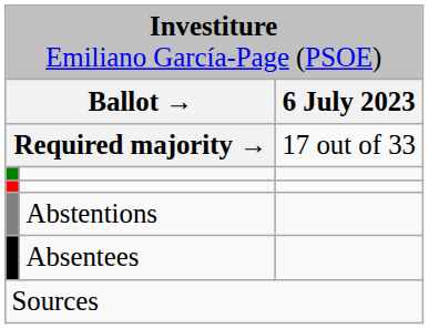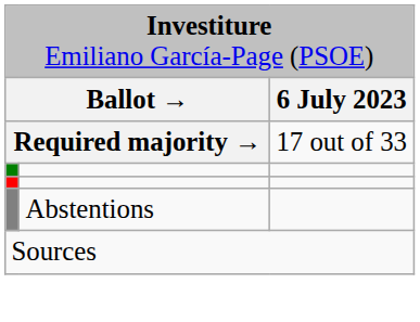- row: Absentees
